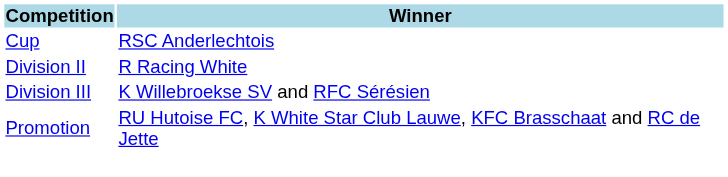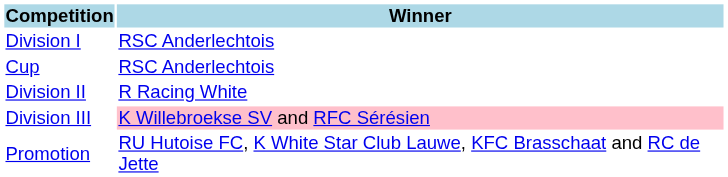+ row: Division I | RSC Anderlechtois
Division III | Winner: no background -> pink background
